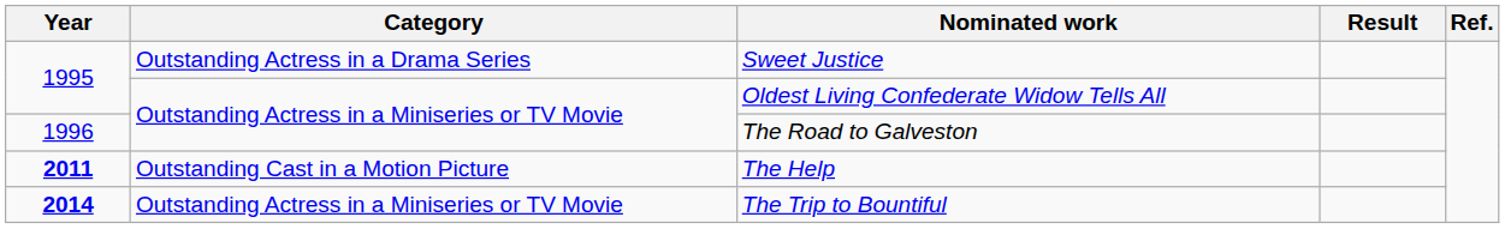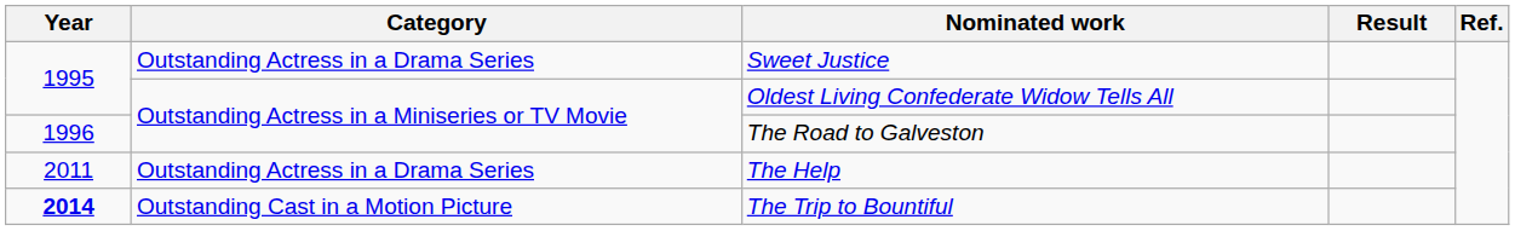The Help | Year: bold -> normal
The Help | Category: Outstanding Cast in a Motion Picture -> Outstanding Actress in a Drama Series
The Trip to Bountiful | Category: Outstanding Actress in a Miniseries or TV Movie -> Outstanding Cast in a Motion Picture
